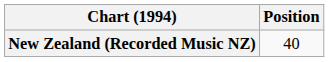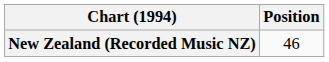New Zealand (Recorded Music NZ) | Position: 40 -> 46
